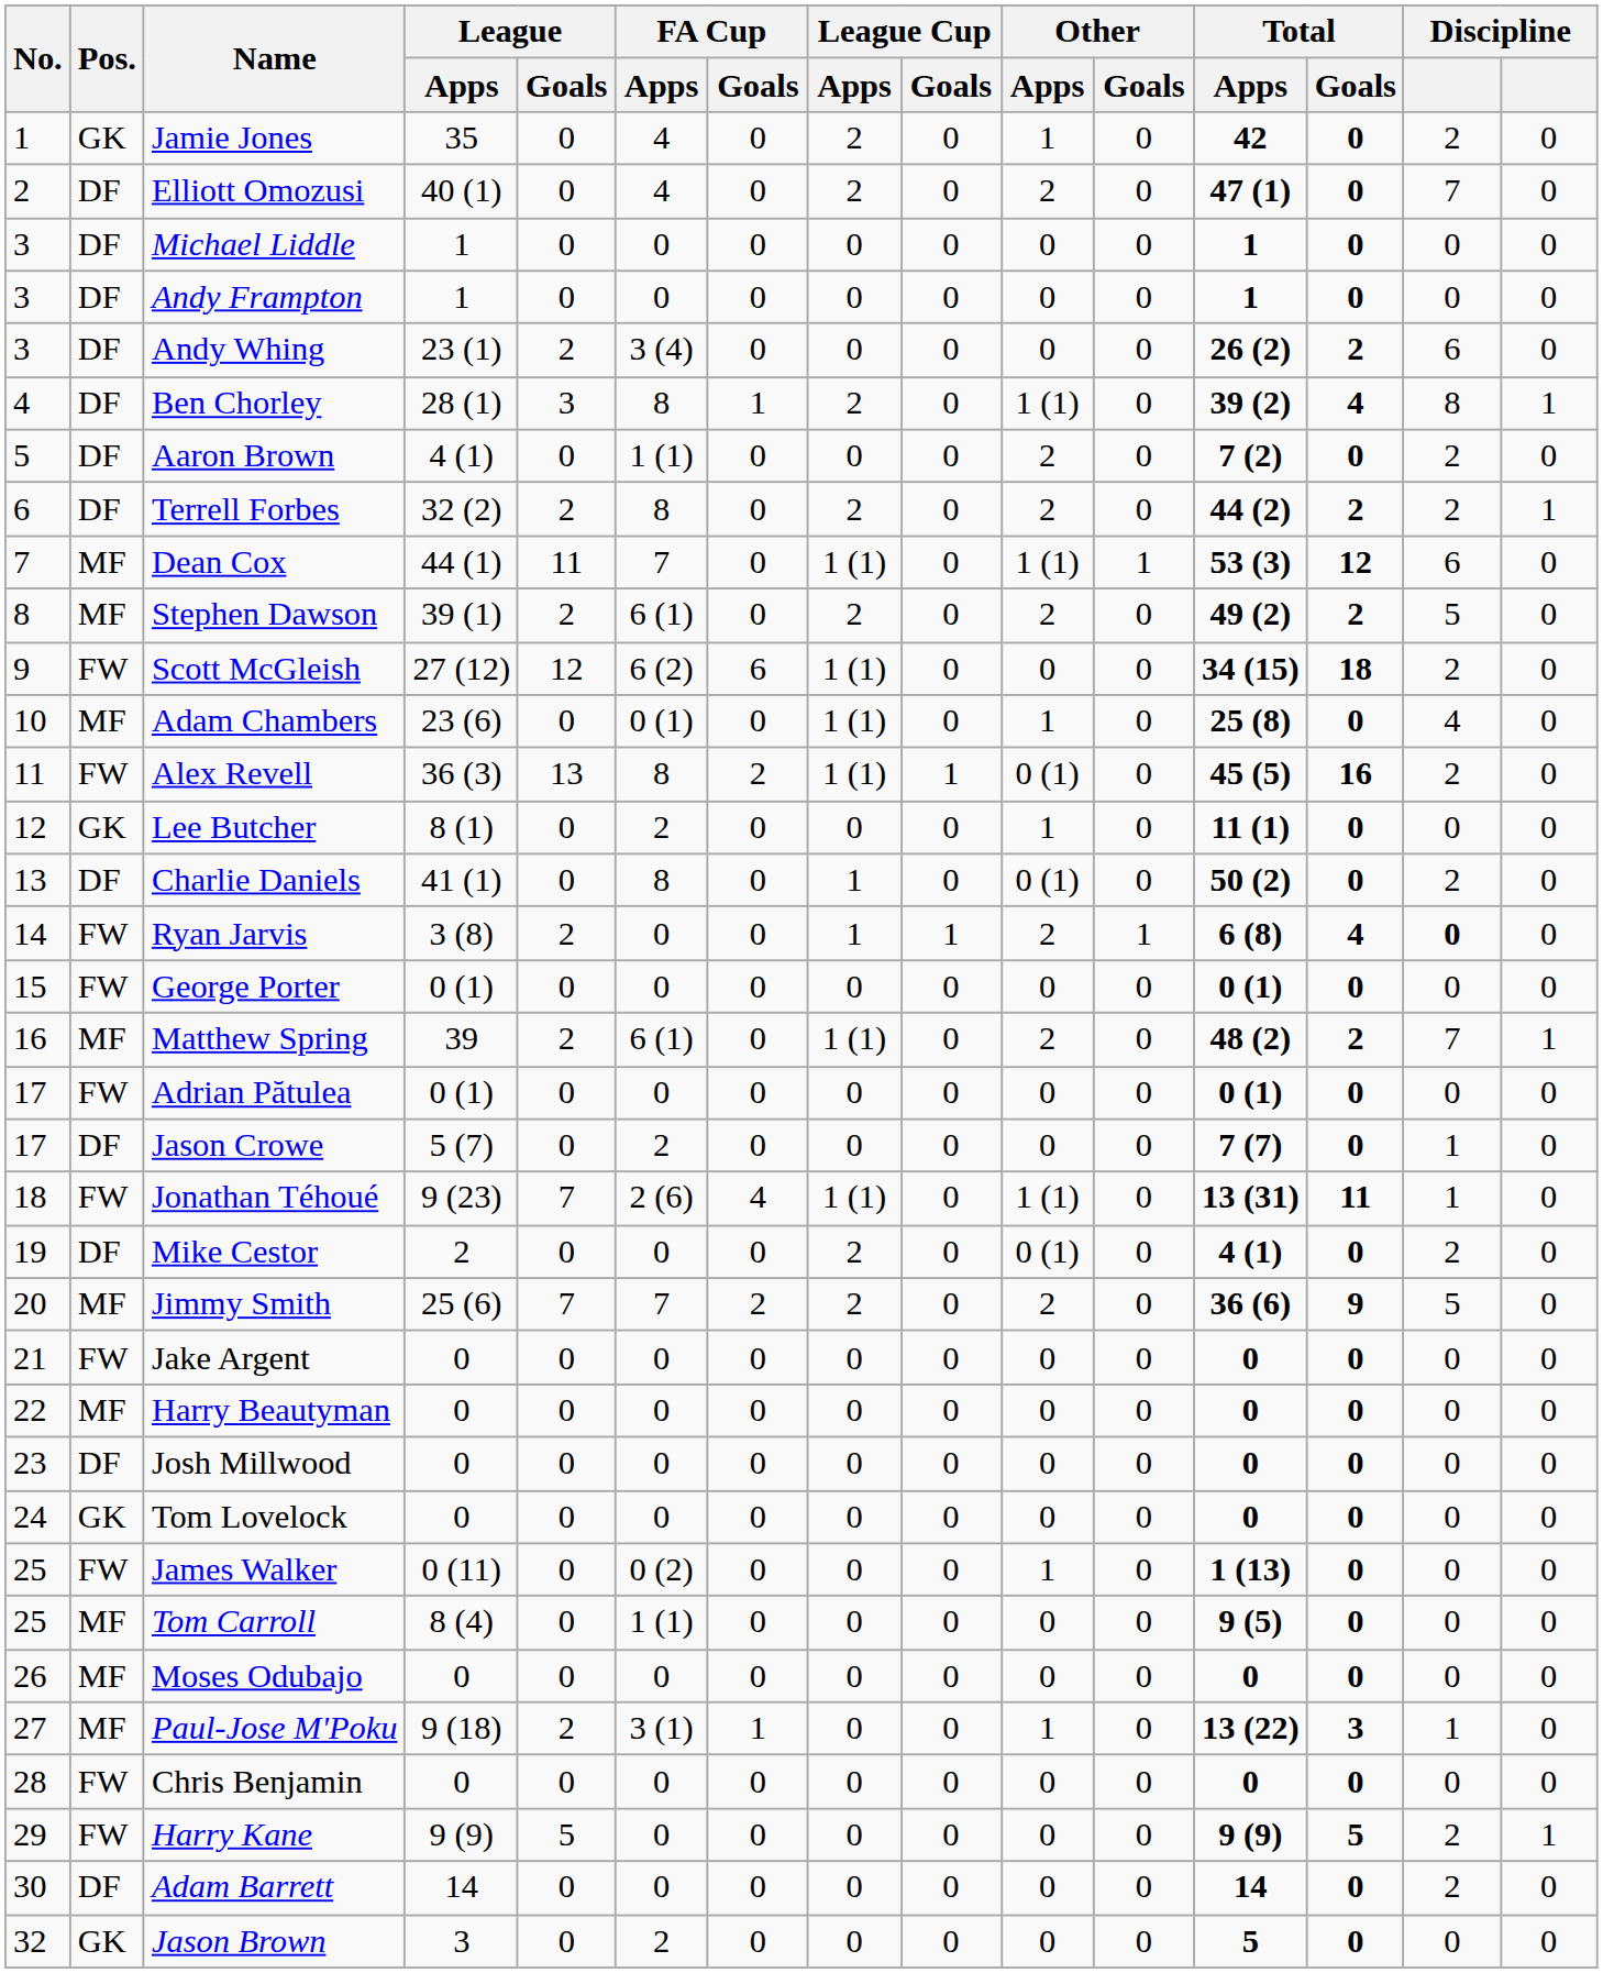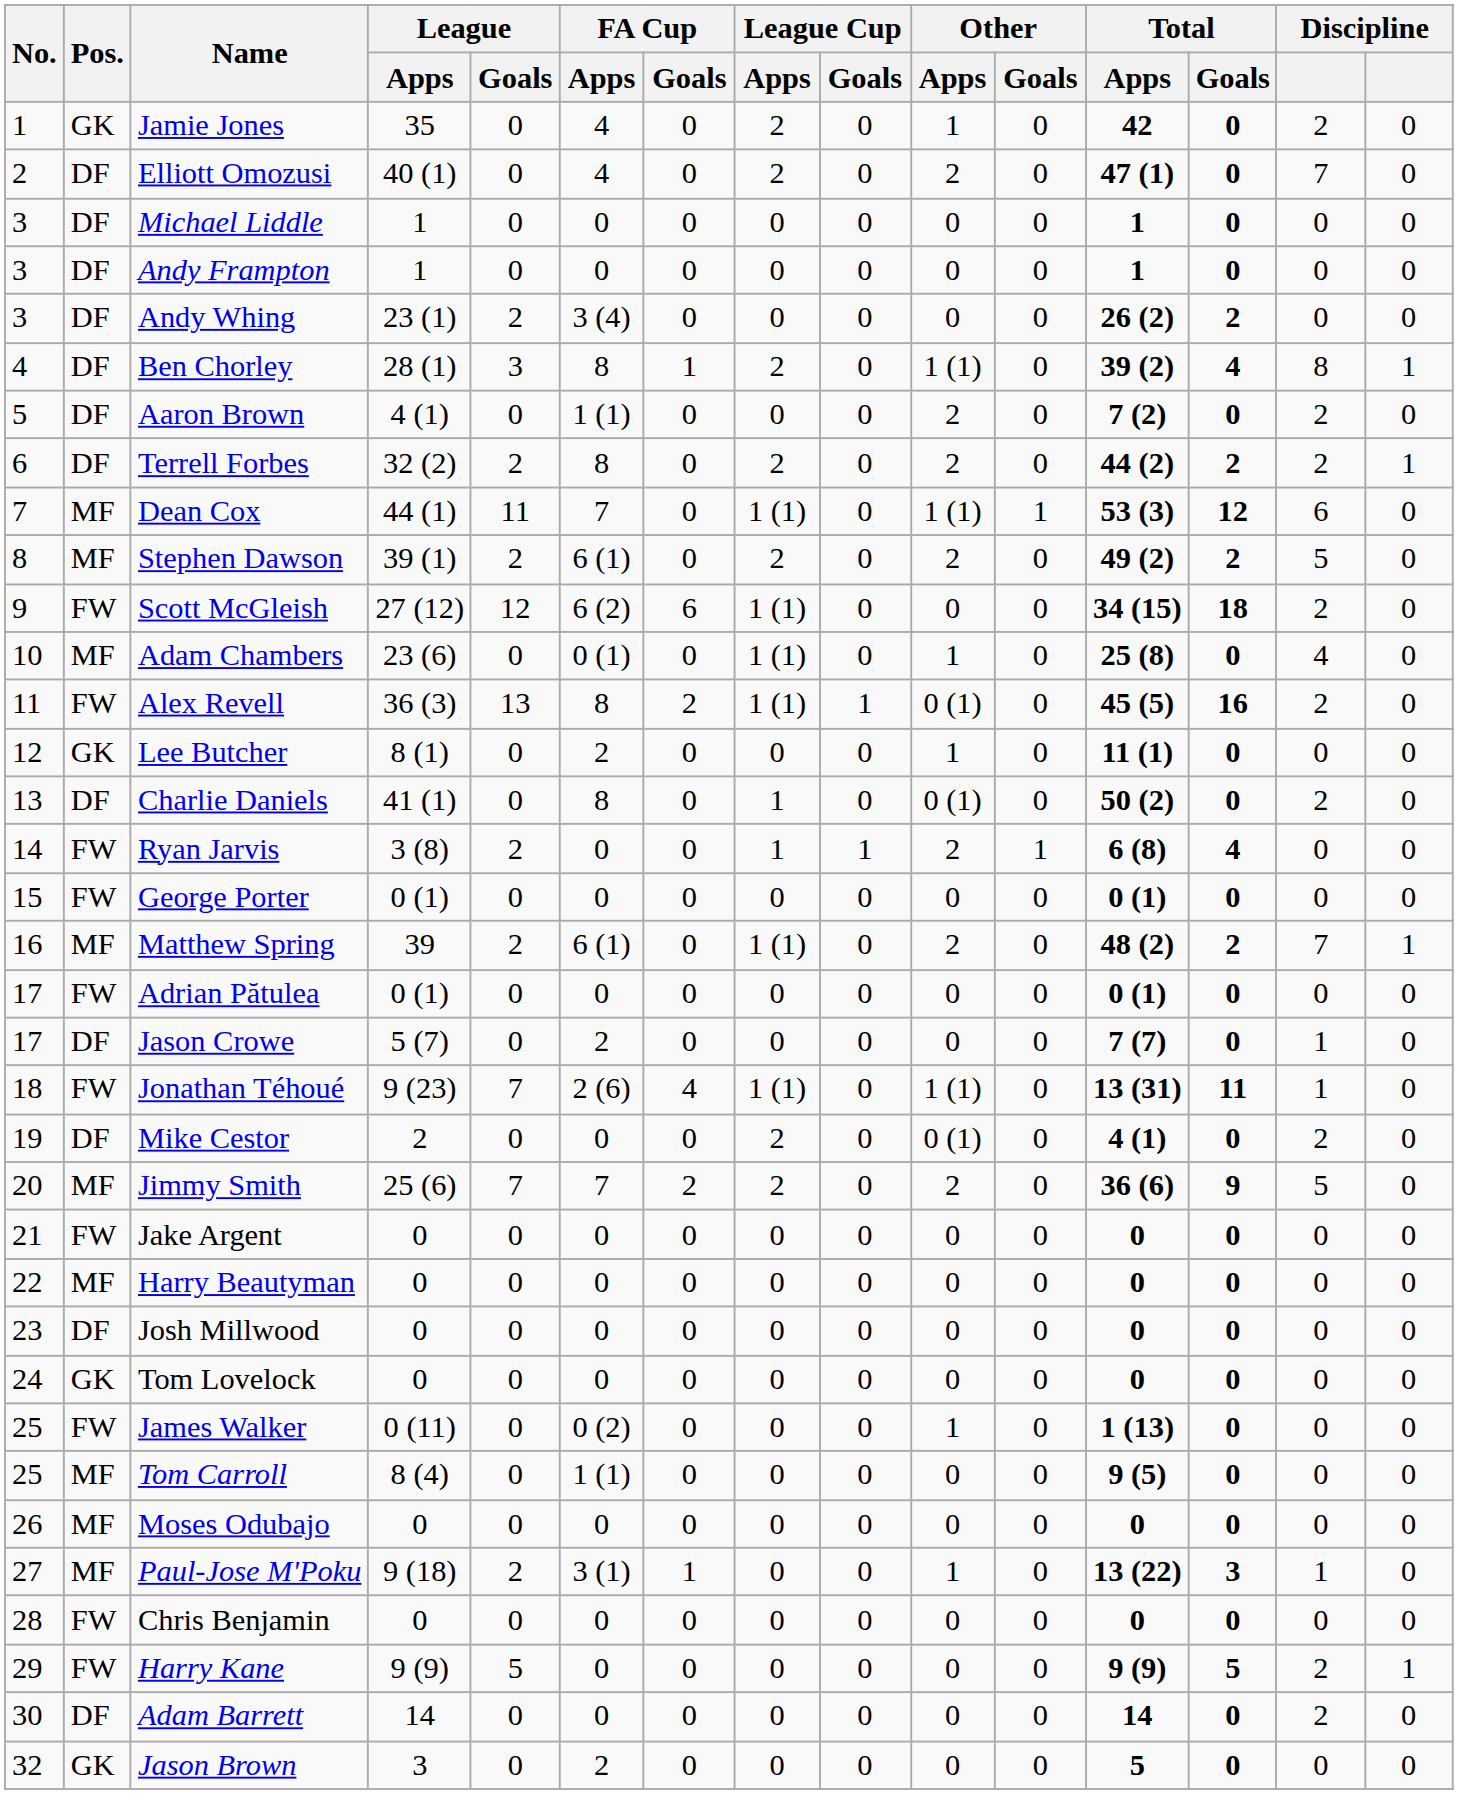Andy Whing | column 14: 6 -> 0
Ryan Jarvis | column 14: bold -> normal
